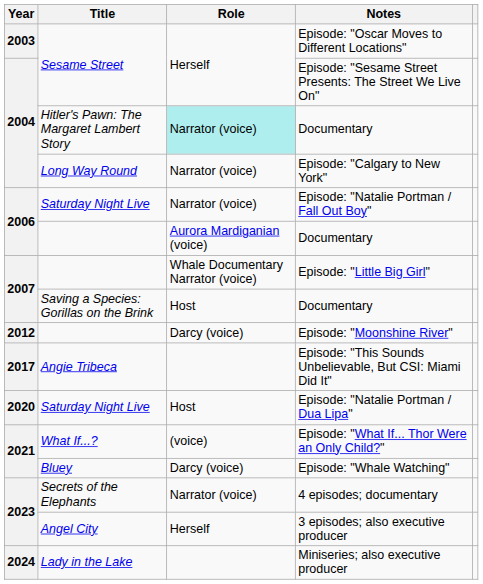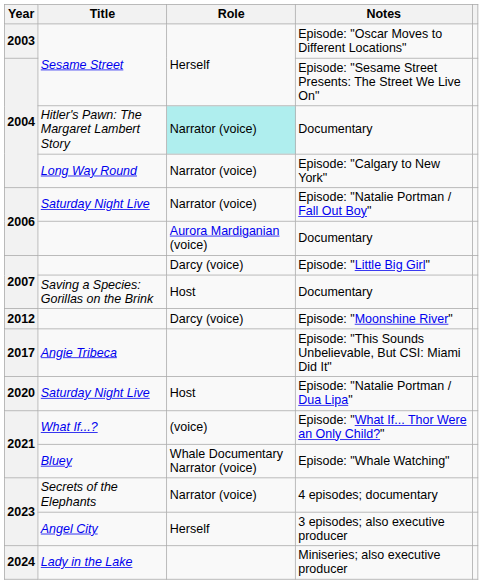Episode: "Little Big Girl" | Role: Whale Documentary Narrator (voice) -> Darcy (voice)
Episode: "Whale Watching" | Role: Darcy (voice) -> Whale Documentary Narrator (voice)
